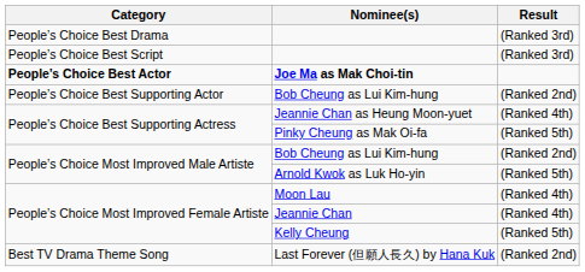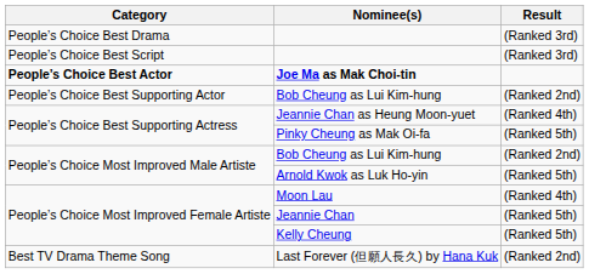Jeannie Chan | Result: (Ranked 4th) -> (Ranked 5th)
